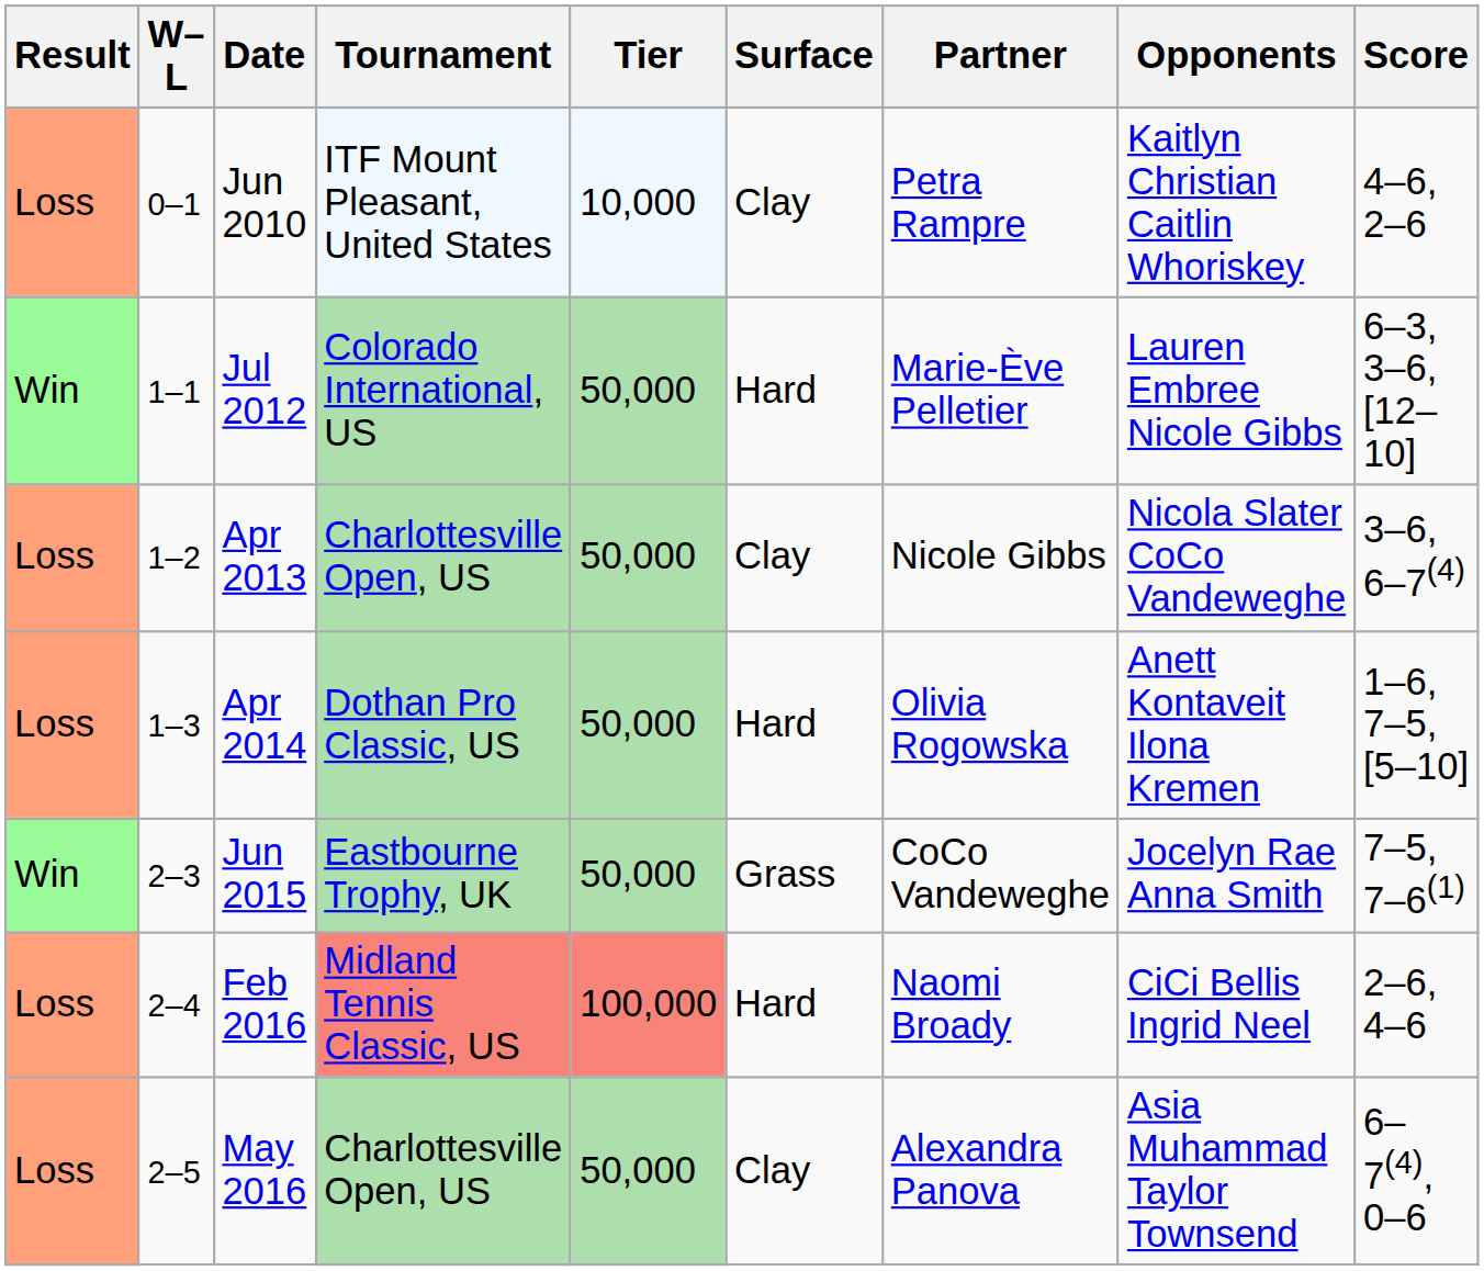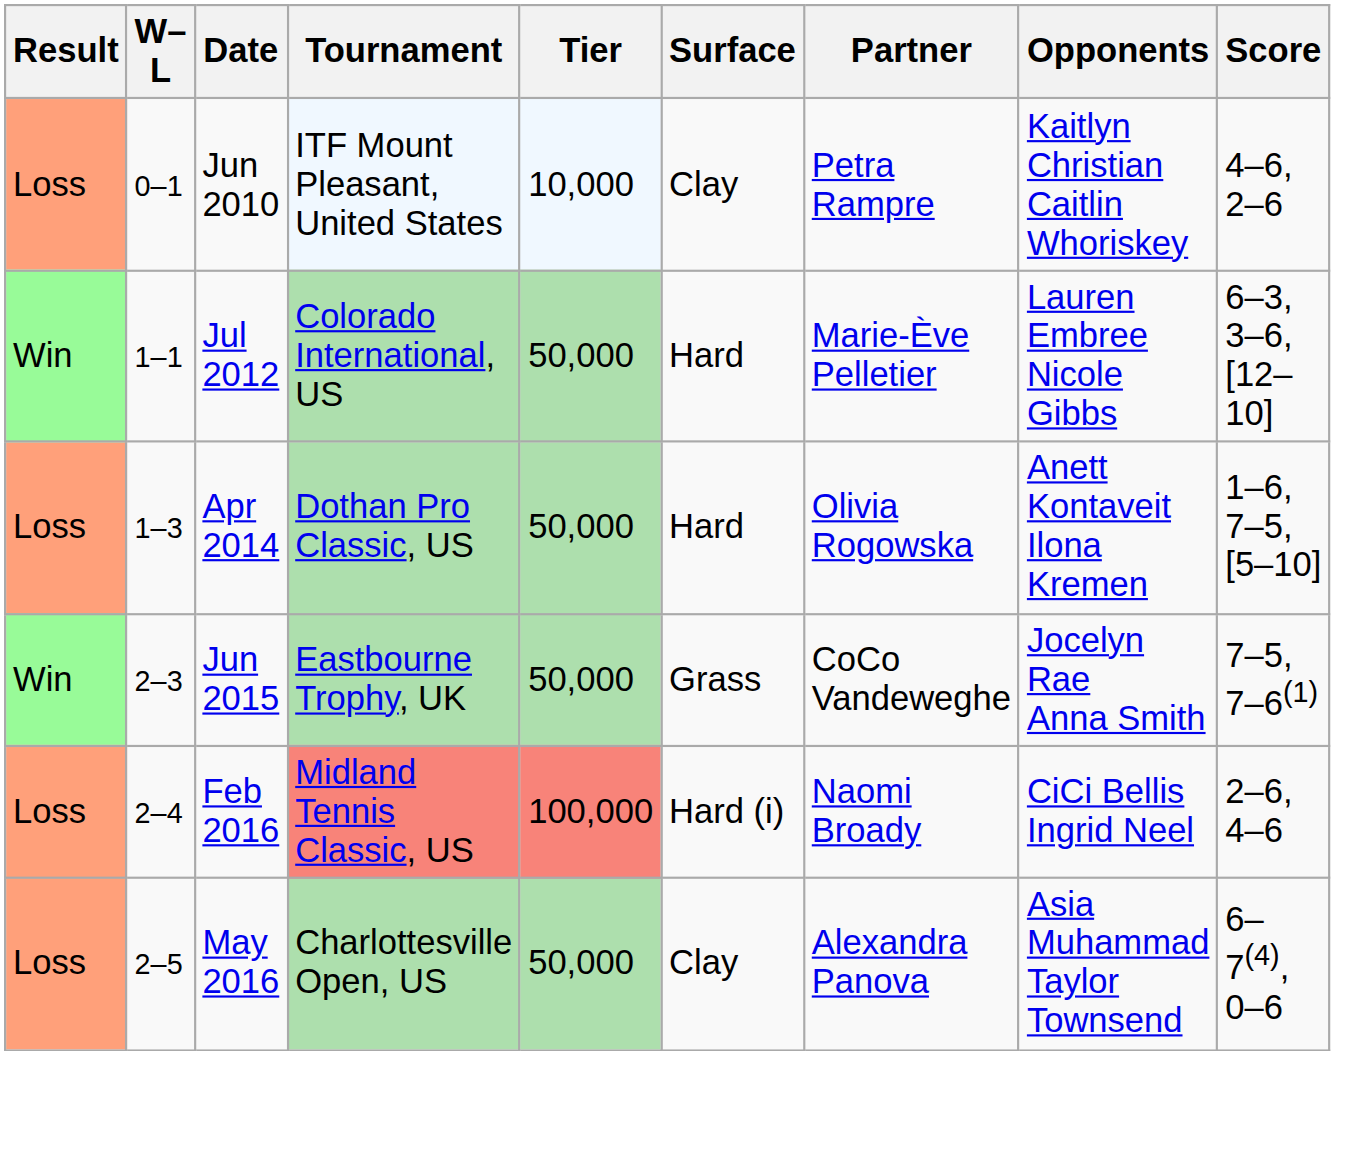- row: Loss | 1–2 | Apr 2013 | Charlottesville Open, US | 50,000 | Clay | Nicole Gibbs | Nicola Slater CoCo Vandeweghe | 3–6, 6–7(4)
Feb 2016 | Surface: Hard -> Hard (i)
